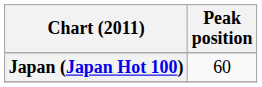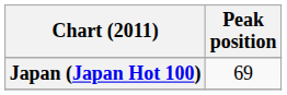Japan (Japan Hot 100) | Peak position: 60 -> 69
